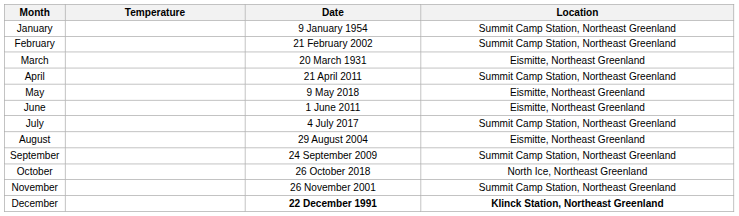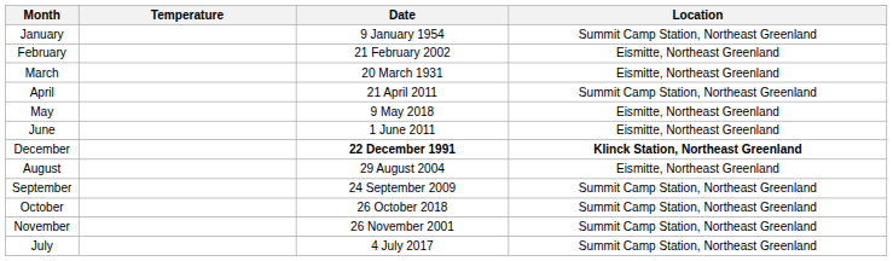February | Location: Summit Camp Station, Northeast Greenland -> Eismitte, Northeast Greenland
rows swapped: July <-> December
October | Location: North Ice, Northeast Greenland -> Summit Camp Station, Northeast Greenland
